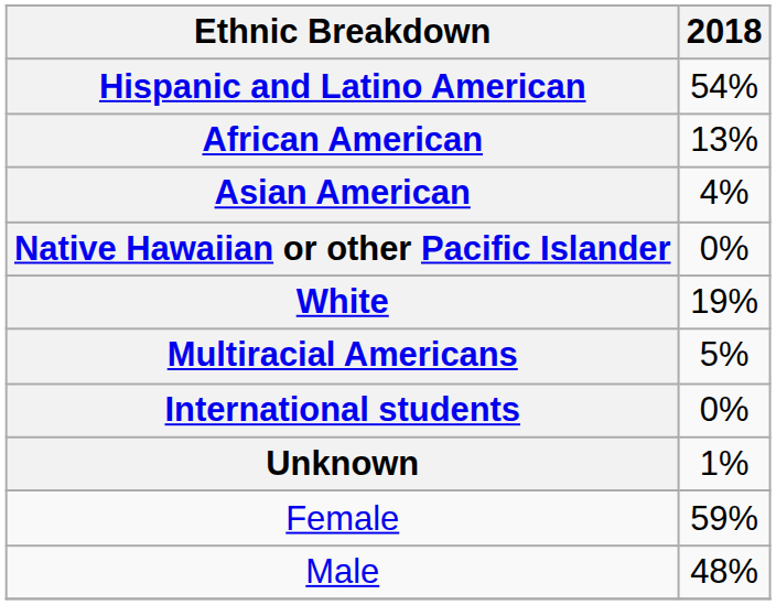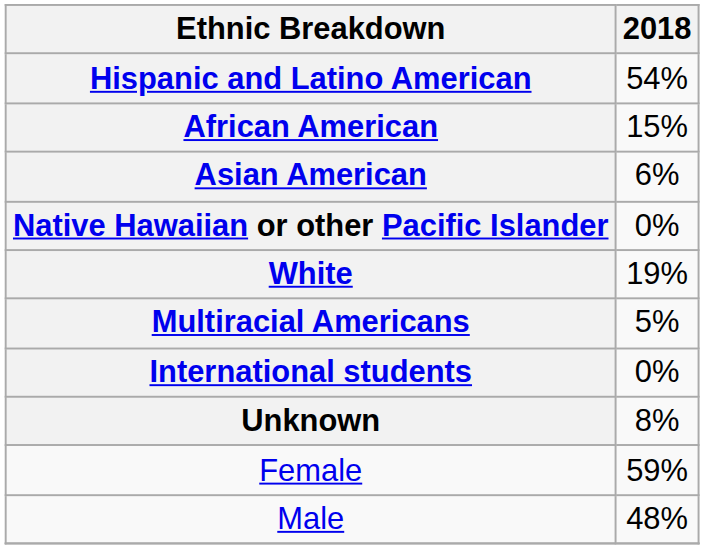African American | 2018: 13% -> 15%
Asian American | 2018: 4% -> 6%
Unknown | 2018: 1% -> 8%
